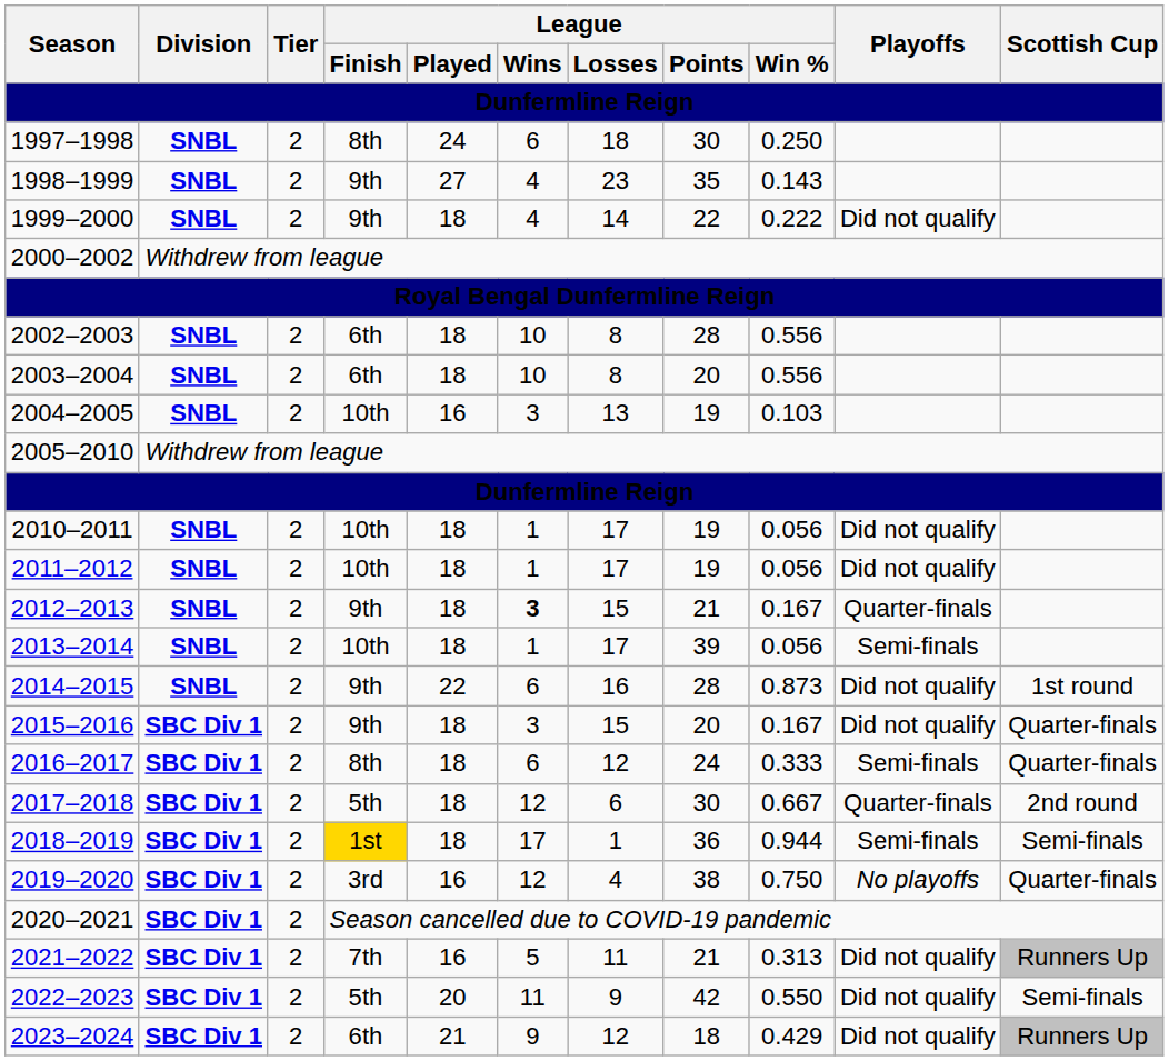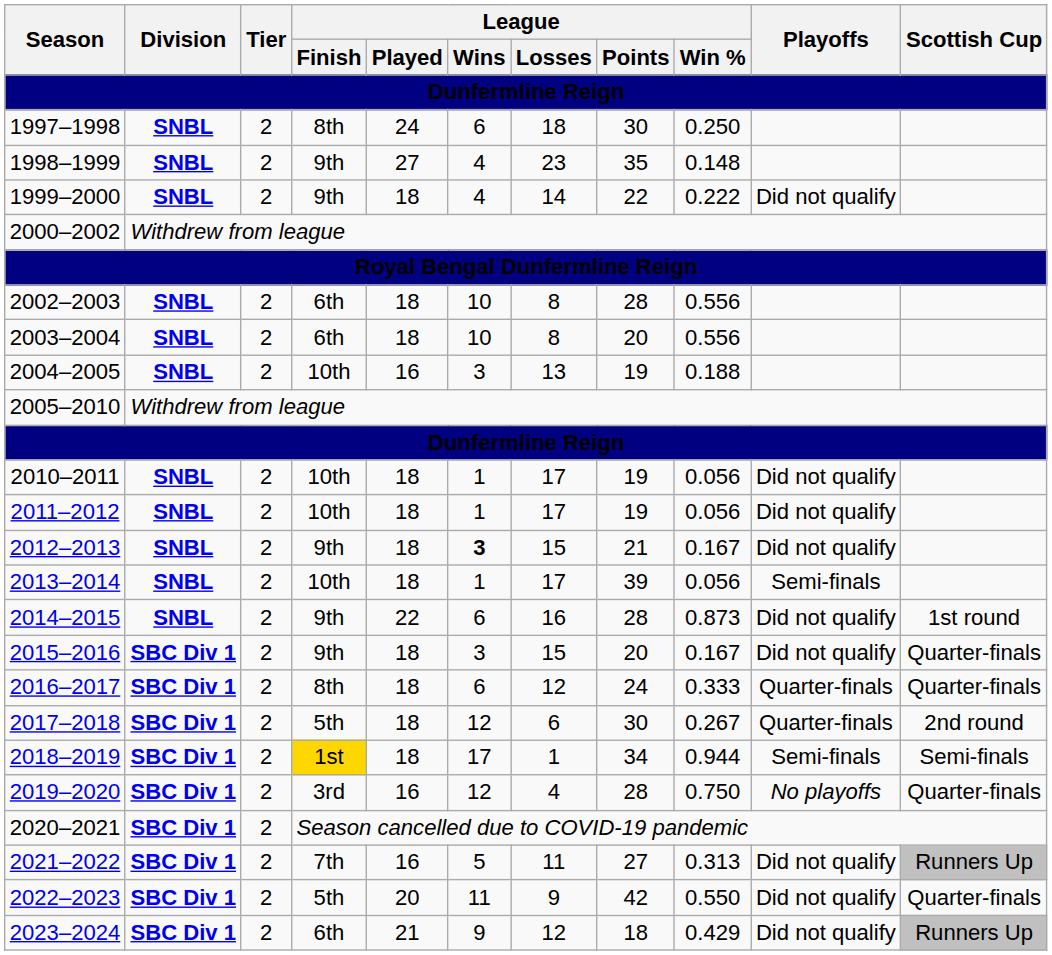1998–1999 | League / Win %: 0.143 -> 0.148
2004–2005 | League / Win %: 0.103 -> 0.188
2012–2013 | Playoffs: Quarter-finals -> Did not qualify
2016–2017 | Playoffs: Semi-finals -> Quarter-finals
2017–2018 | League / Win %: 0.667 -> 0.267
2018–2019 | League / Points: 36 -> 34
2019–2020 | League / Points: 38 -> 28
2021–2022 | League / Points: 21 -> 27
2022–2023 | Scottish Cup: Semi-finals -> Quarter-finals
